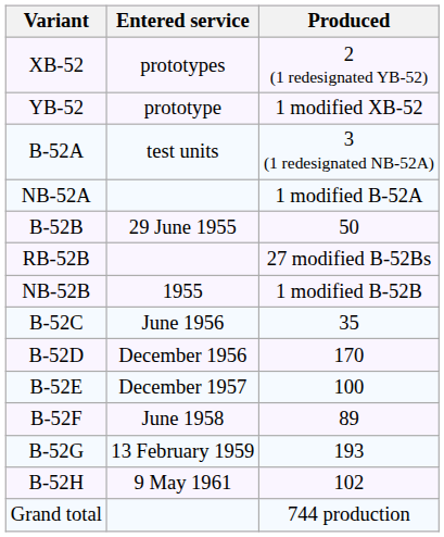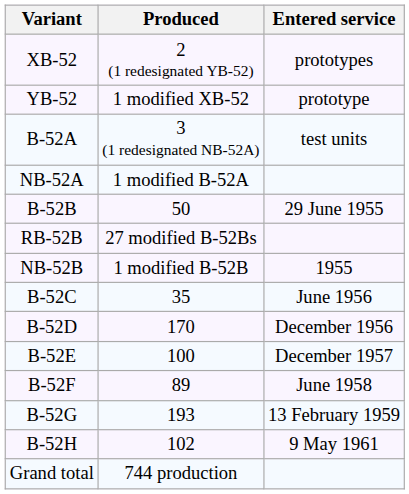columns swapped: Produced <-> Entered service
